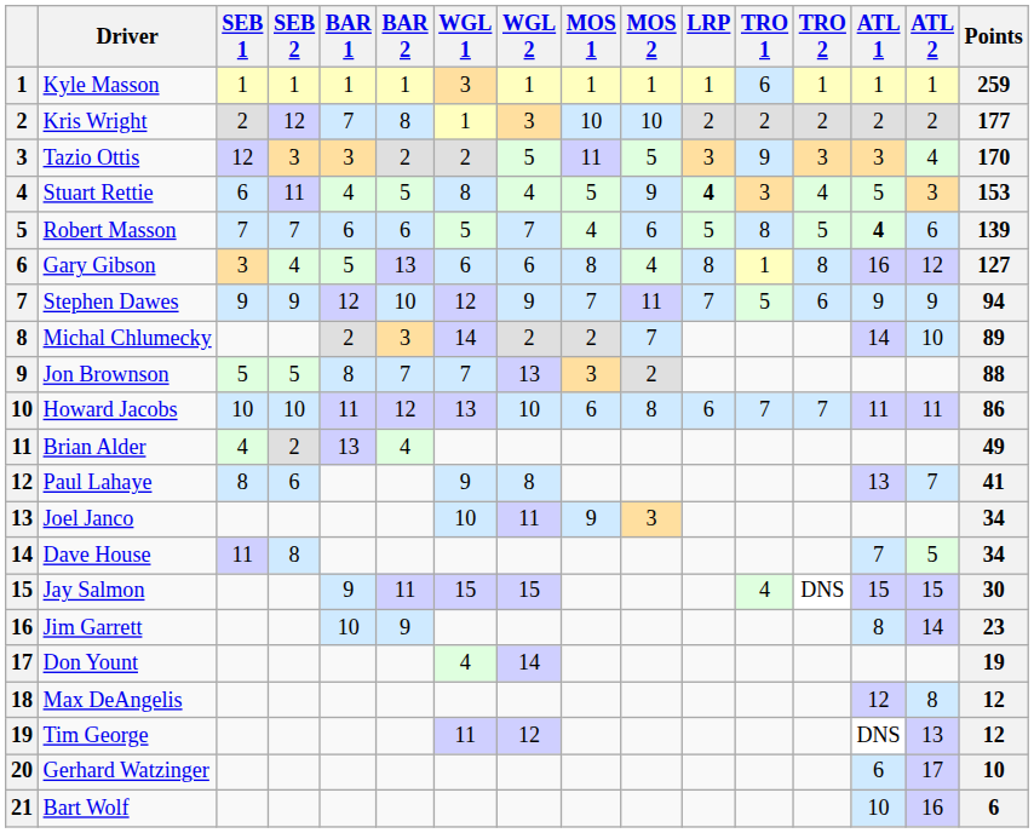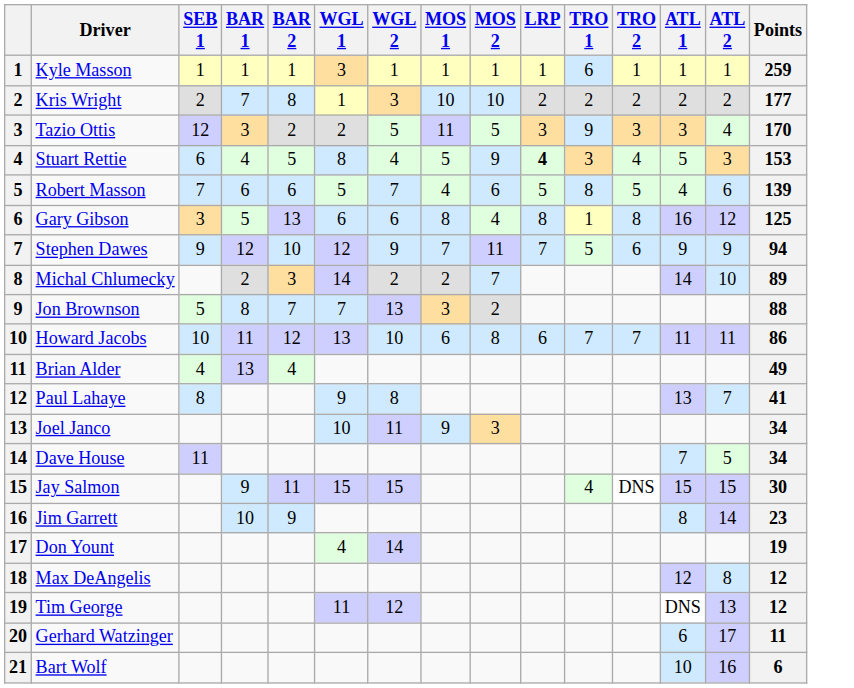- column: SEB 2 | 1 | 12 | 3 | 11 | 7 | 4 | 9 | 5 | 10 | 2 | 6 | 8
Robert Masson | ATL 1: bold -> normal
Gary Gibson | Points: 127 -> 125
Gerhard Watzinger | Points: 10 -> 11
